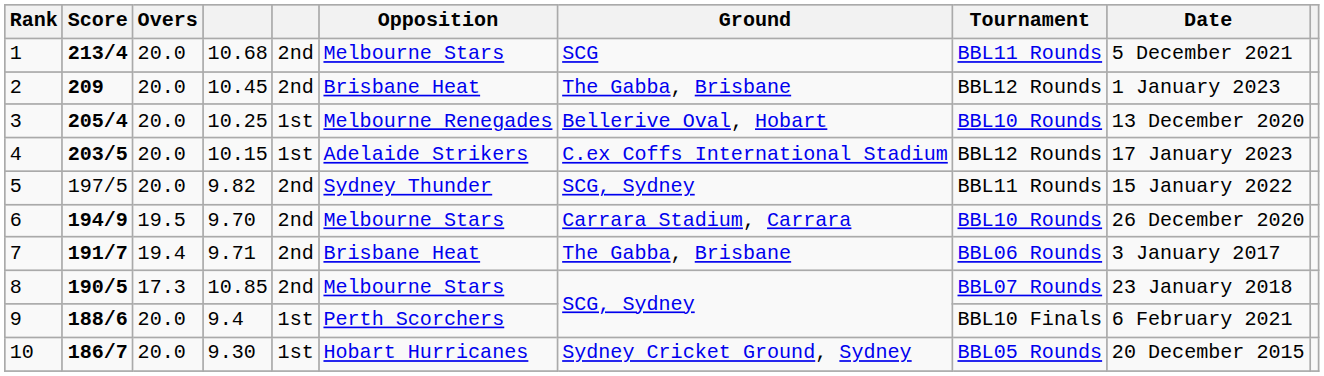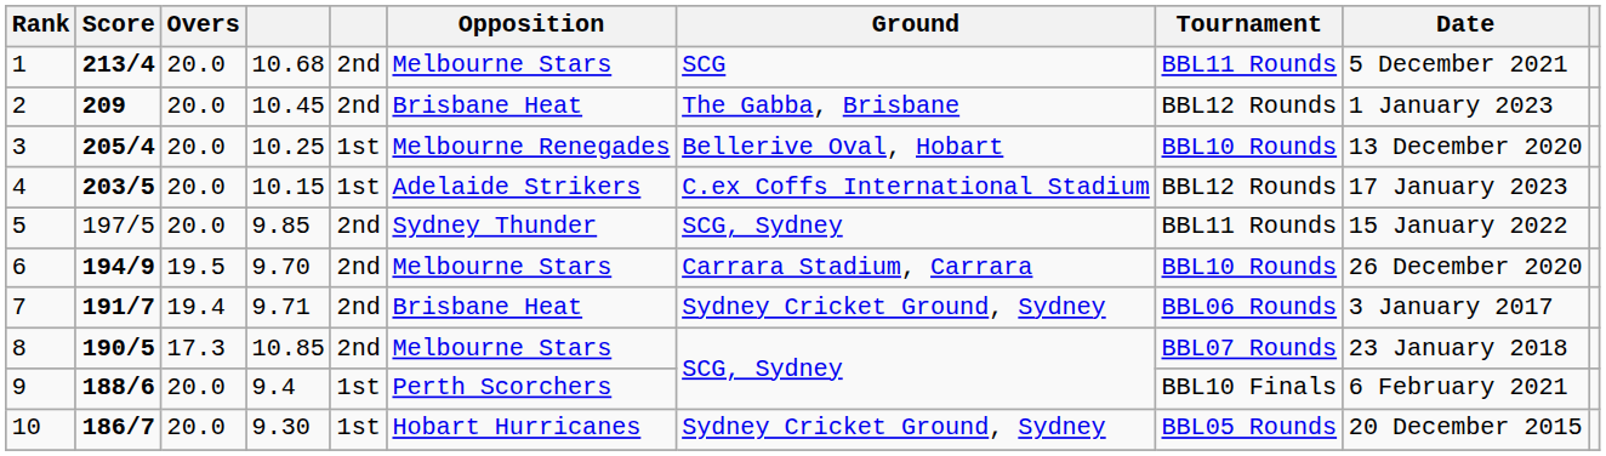5 | column 4: 9.82 -> 9.85
7 | Ground: The Gabba, Brisbane -> Sydney Cricket Ground, Sydney
